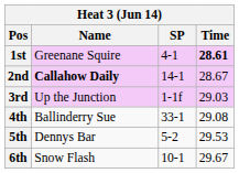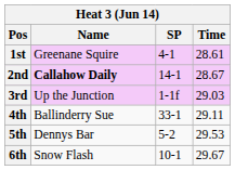1st | Time: bold -> normal
4th | Time: 29.08 -> 29.11
